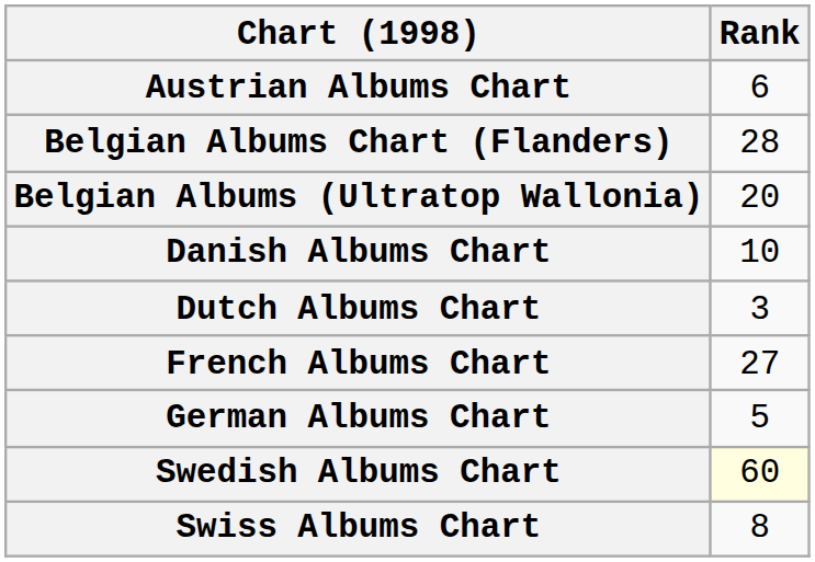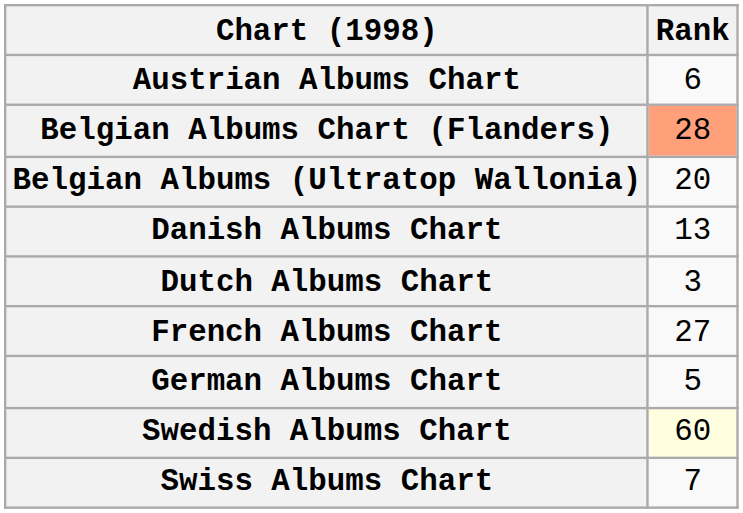Belgian Albums Chart (Flanders) | Rank: no background -> lightsalmon background
Danish Albums Chart | Rank: 10 -> 13
Swiss Albums Chart | Rank: 8 -> 7
